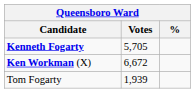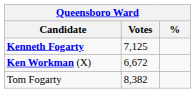Kenneth Fogarty | Votes: 5,705 -> 7,125
Tom Fogarty | Votes: 1,939 -> 8,382
